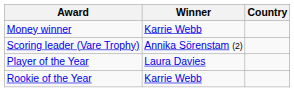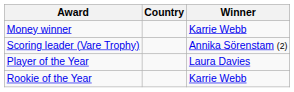columns swapped: Winner <-> Country
